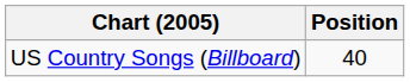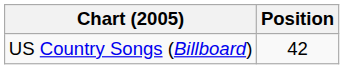US Country Songs (Billboard) | Position: 40 -> 42
